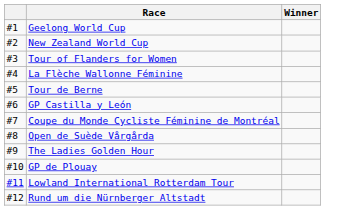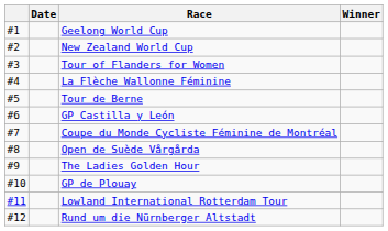+ column: Date
